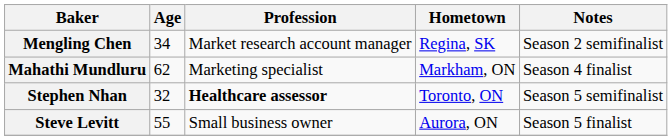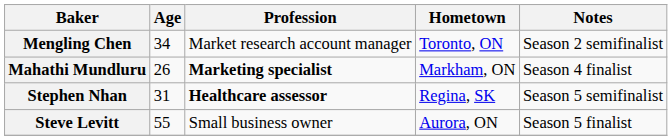Mengling Chen | Hometown: Regina, SK -> Toronto, ON
Mahathi Mundluru | Age: 62 -> 26
Mahathi Mundluru | Profession: normal -> bold
Stephen Nhan | Age: 32 -> 31
Stephen Nhan | Hometown: Toronto, ON -> Regina, SK
